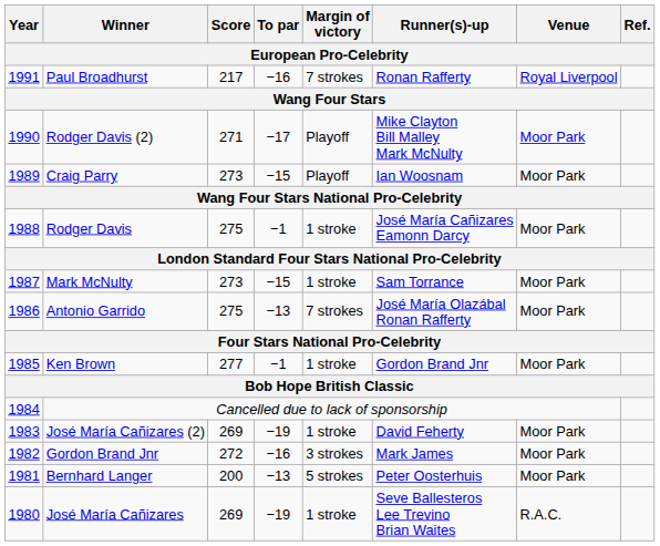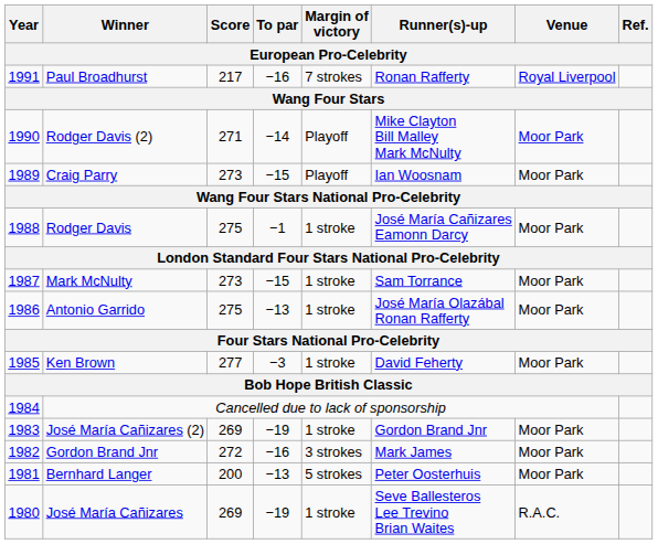Rodger Davis (2) | To par: −17 -> −14
Antonio Garrido | Margin of victory: 7 strokes -> 1 stroke
Ken Brown | To par: −1 -> −3
Ken Brown | Runner(s)-up: Gordon Brand Jnr -> David Feherty
José María Cañizares (2) | Runner(s)-up: David Feherty -> Gordon Brand Jnr
